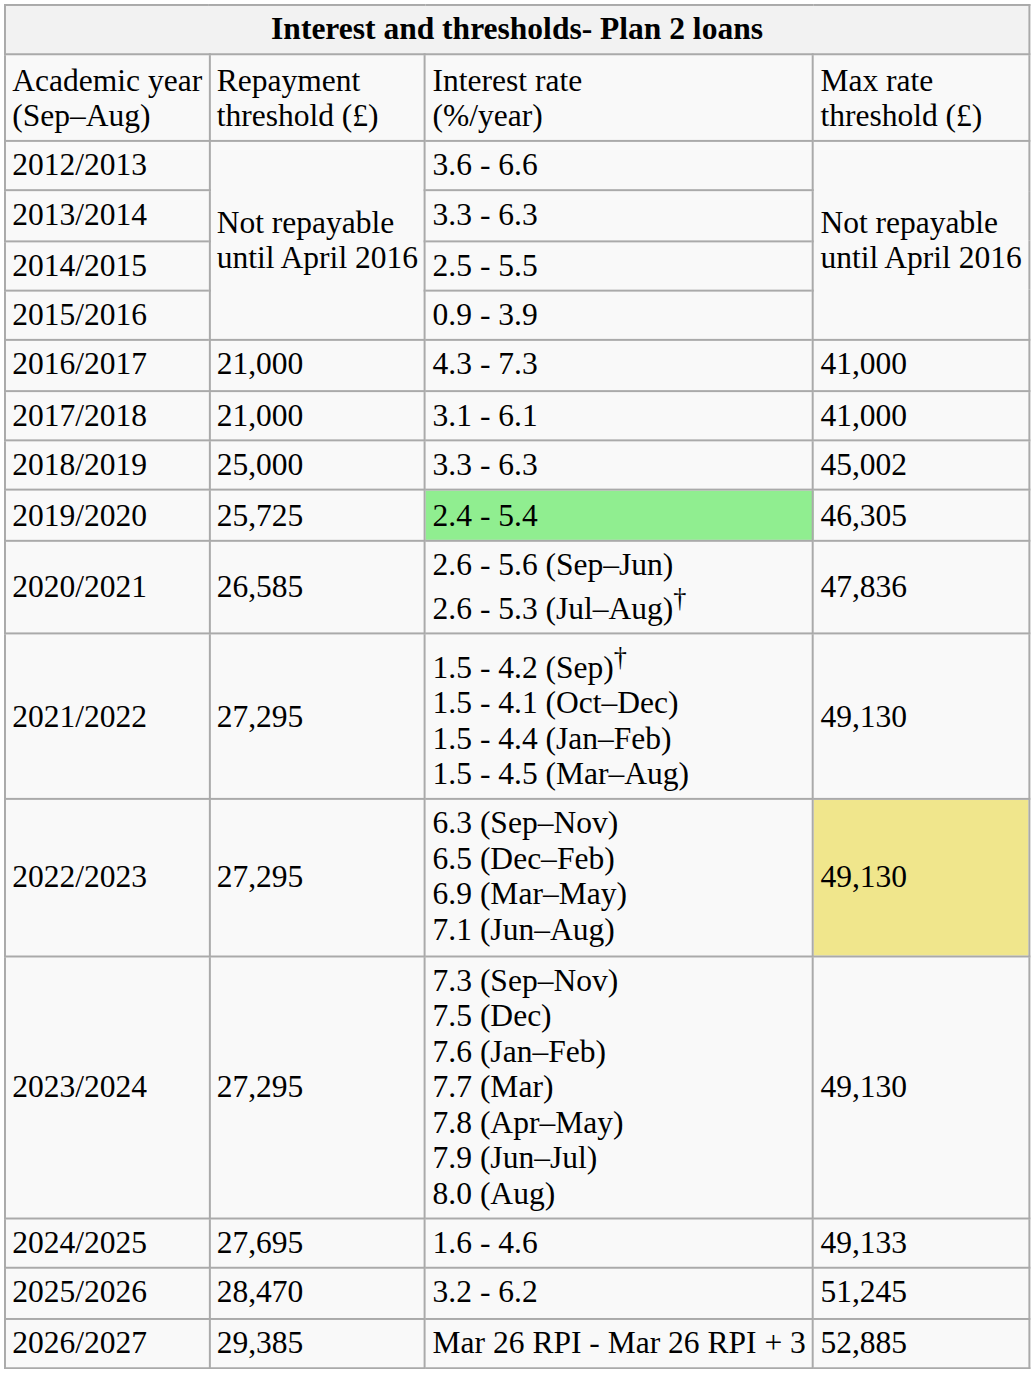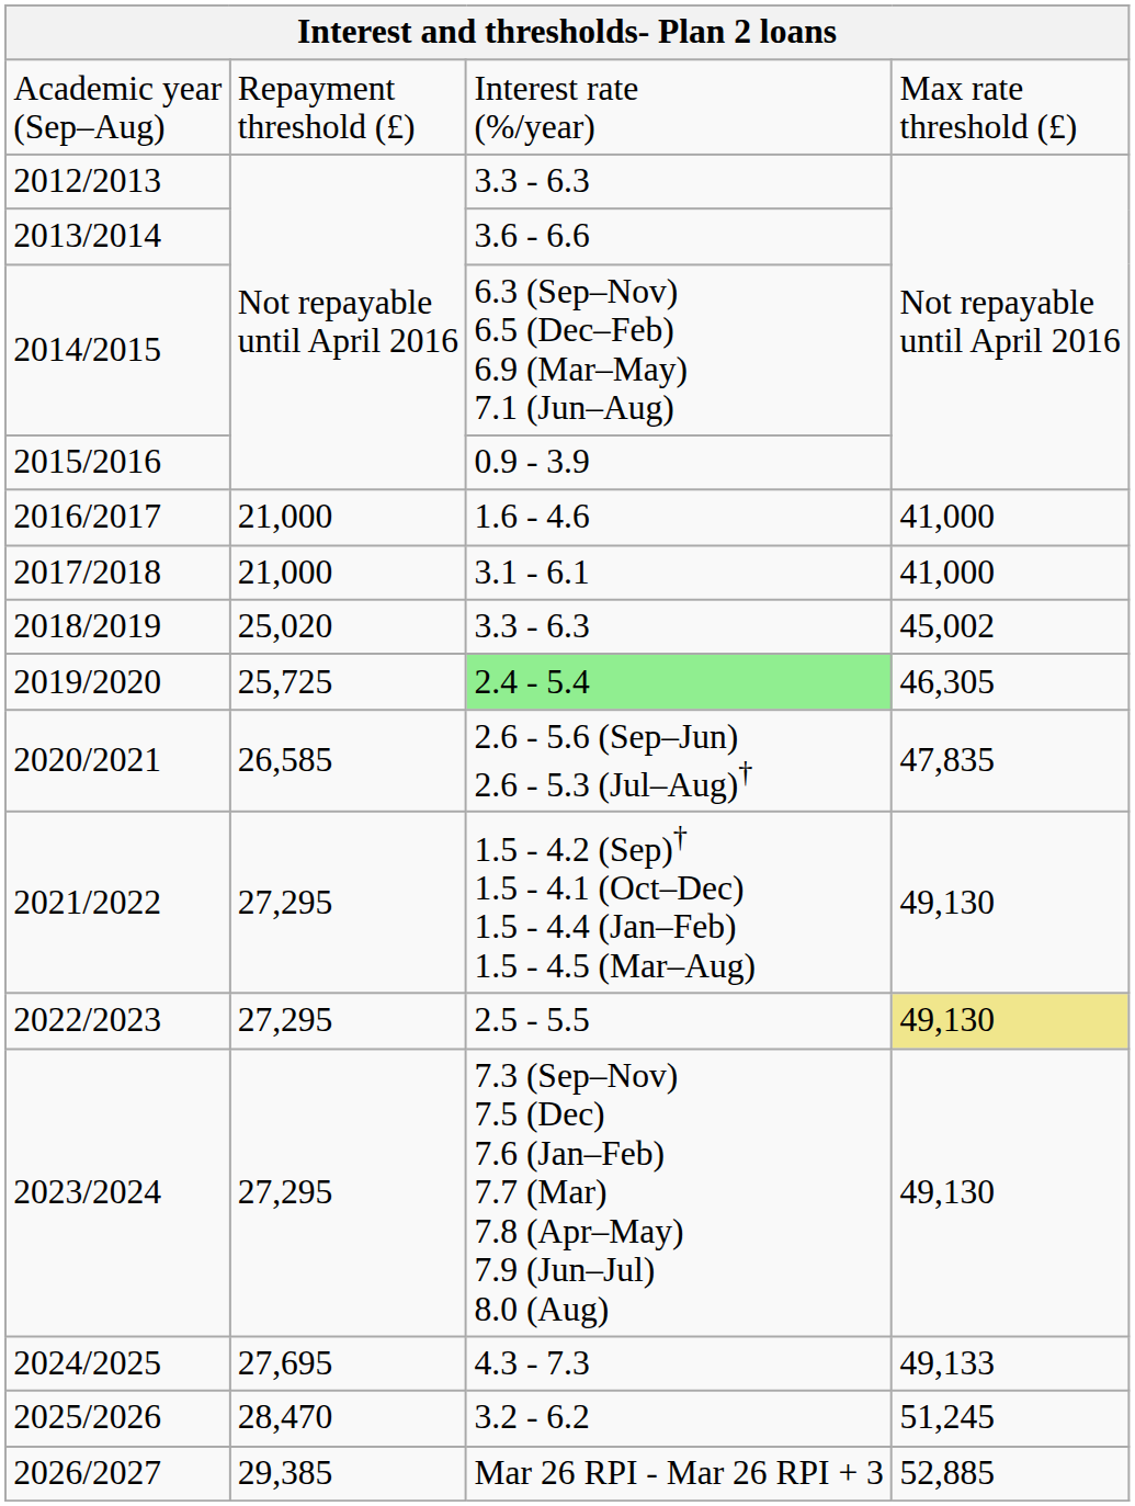2012/2013 | column 3: 3.6 - 6.6 -> 3.3 - 6.3
2013/2014 | column 3: 3.3 - 6.3 -> 3.6 - 6.6
2014/2015 | column 3: 2.5 - 5.5 -> 6.3 (Sep–Nov) 6.5 (Dec–Feb) 6.9 (Mar–May) 7.1 (Jun–Aug)
2016/2017 | column 3: 4.3 - 7.3 -> 1.6 - 4.6
2018/2019 | column 2: 25,000 -> 25,020
2020/2021 | column 4: 47,836 -> 47,835
2022/2023 | column 3: 6.3 (Sep–Nov) 6.5 (Dec–Feb) 6.9 (Mar–May) 7.1 (Jun–Aug) -> 2.5 - 5.5
2024/2025 | column 3: 1.6 - 4.6 -> 4.3 - 7.3
